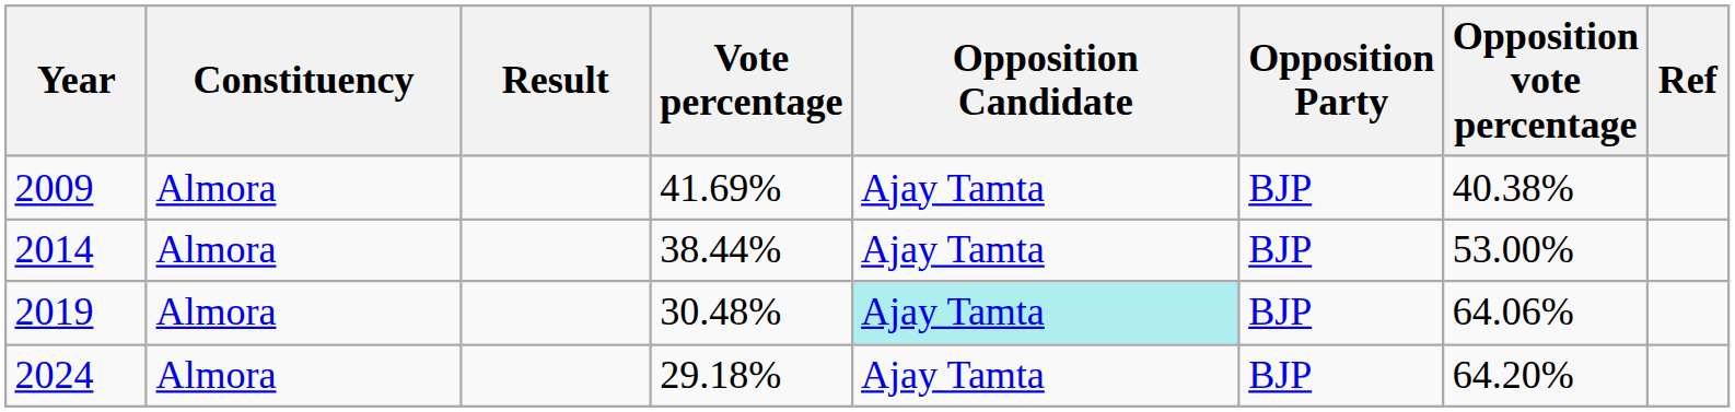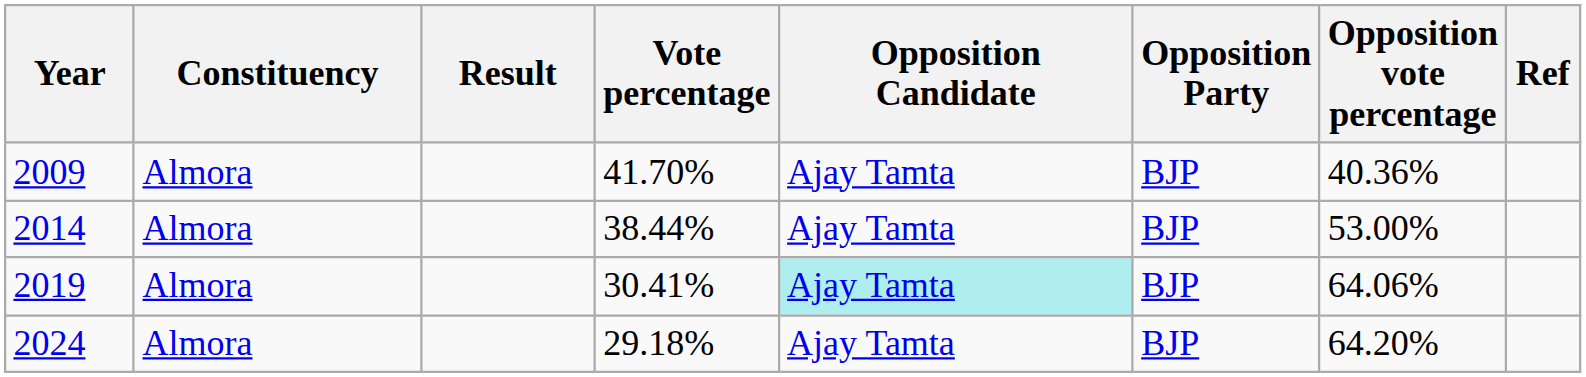2009 | Vote percentage: 41.69% -> 41.70%
2009 | Opposition vote percentage: 40.38% -> 40.36%
2019 | Vote percentage: 30.48% -> 30.41%
